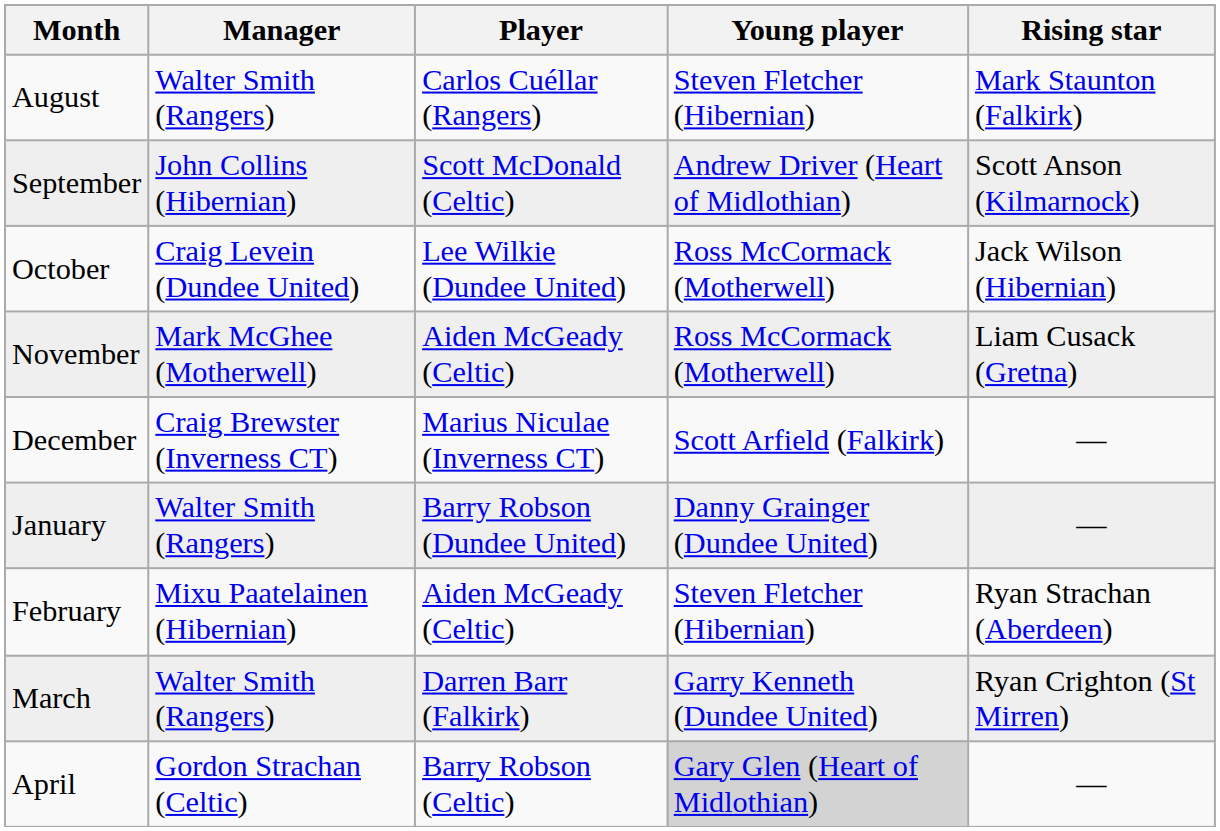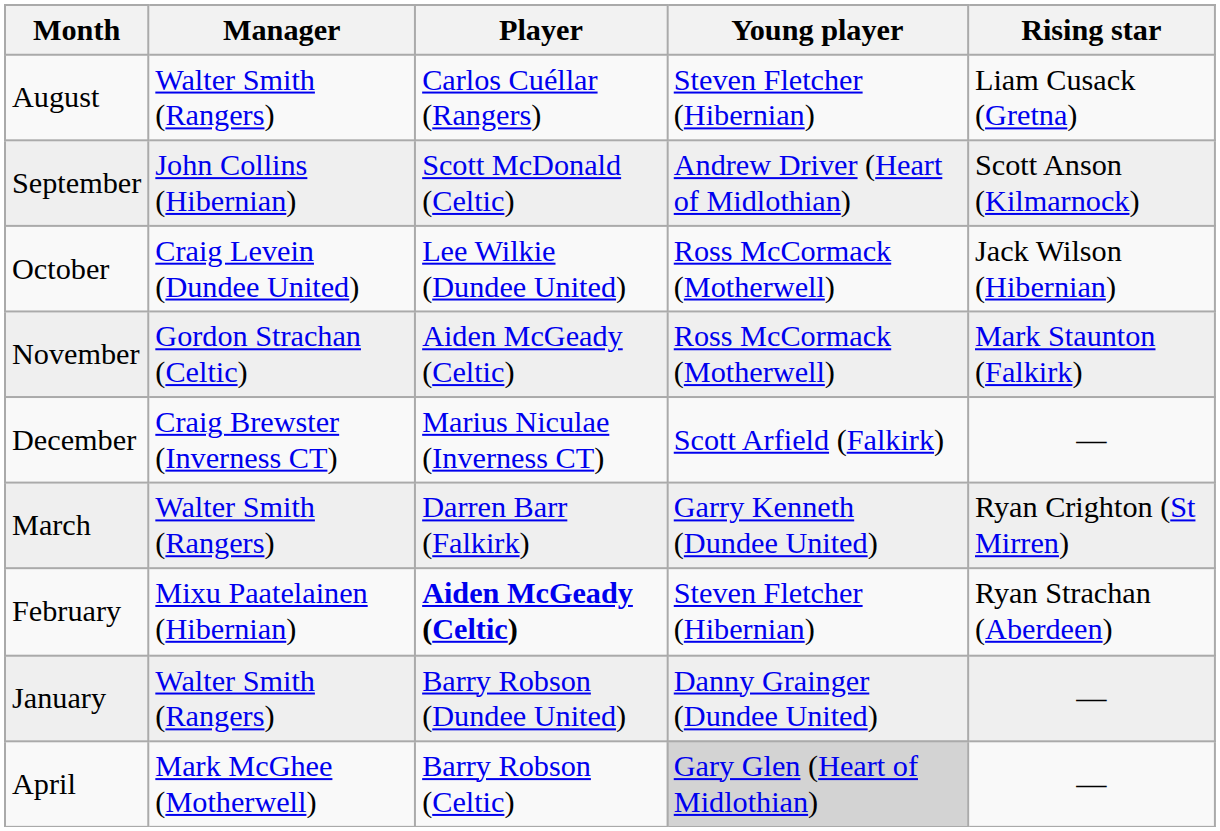August | Rising star: Mark Staunton (Falkirk) -> Liam Cusack (Gretna)
November | Manager: Mark McGhee (Motherwell) -> Gordon Strachan (Celtic)
November | Rising star: Liam Cusack (Gretna) -> Mark Staunton (Falkirk)
rows swapped: January <-> March
February | Player: normal -> bold
April | Manager: Gordon Strachan (Celtic) -> Mark McGhee (Motherwell)
